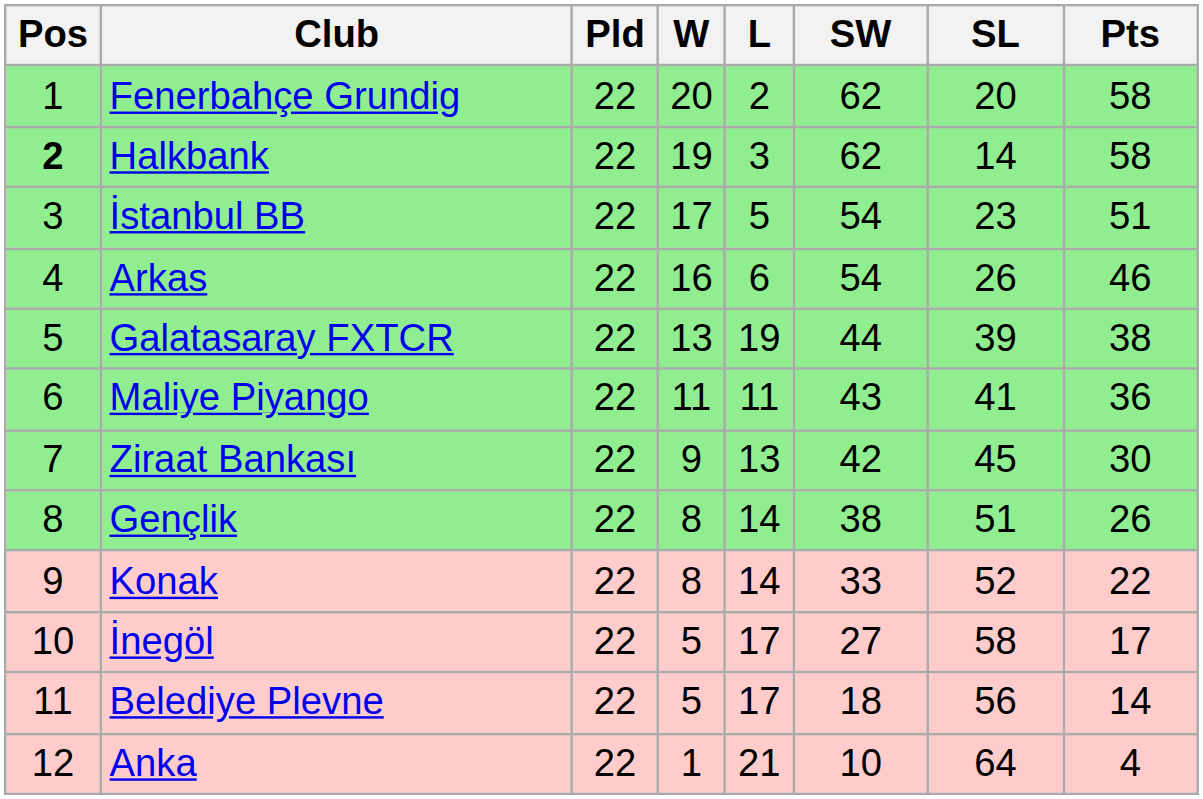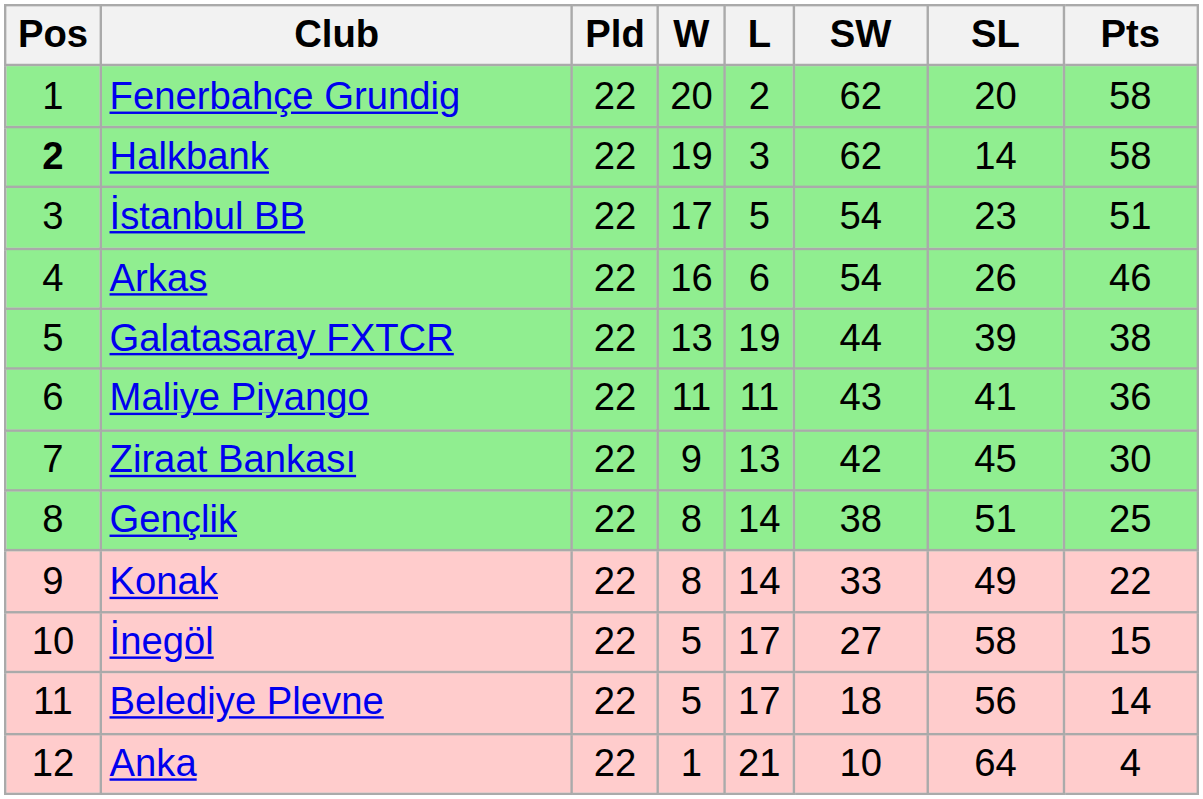Gençlik | Pts: 26 -> 25
Konak | SL: 52 -> 49
İnegöl | Pts: 17 -> 15
